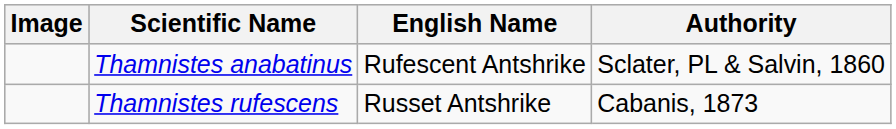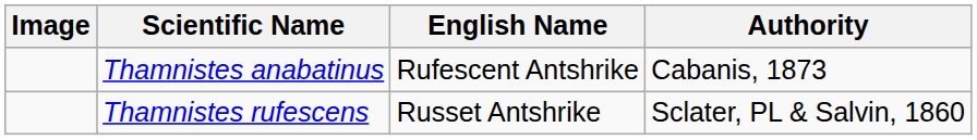Thamnistes anabatinus | Authority: Sclater, PL & Salvin, 1860 -> Cabanis, 1873
Thamnistes rufescens | Authority: Cabanis, 1873 -> Sclater, PL & Salvin, 1860
